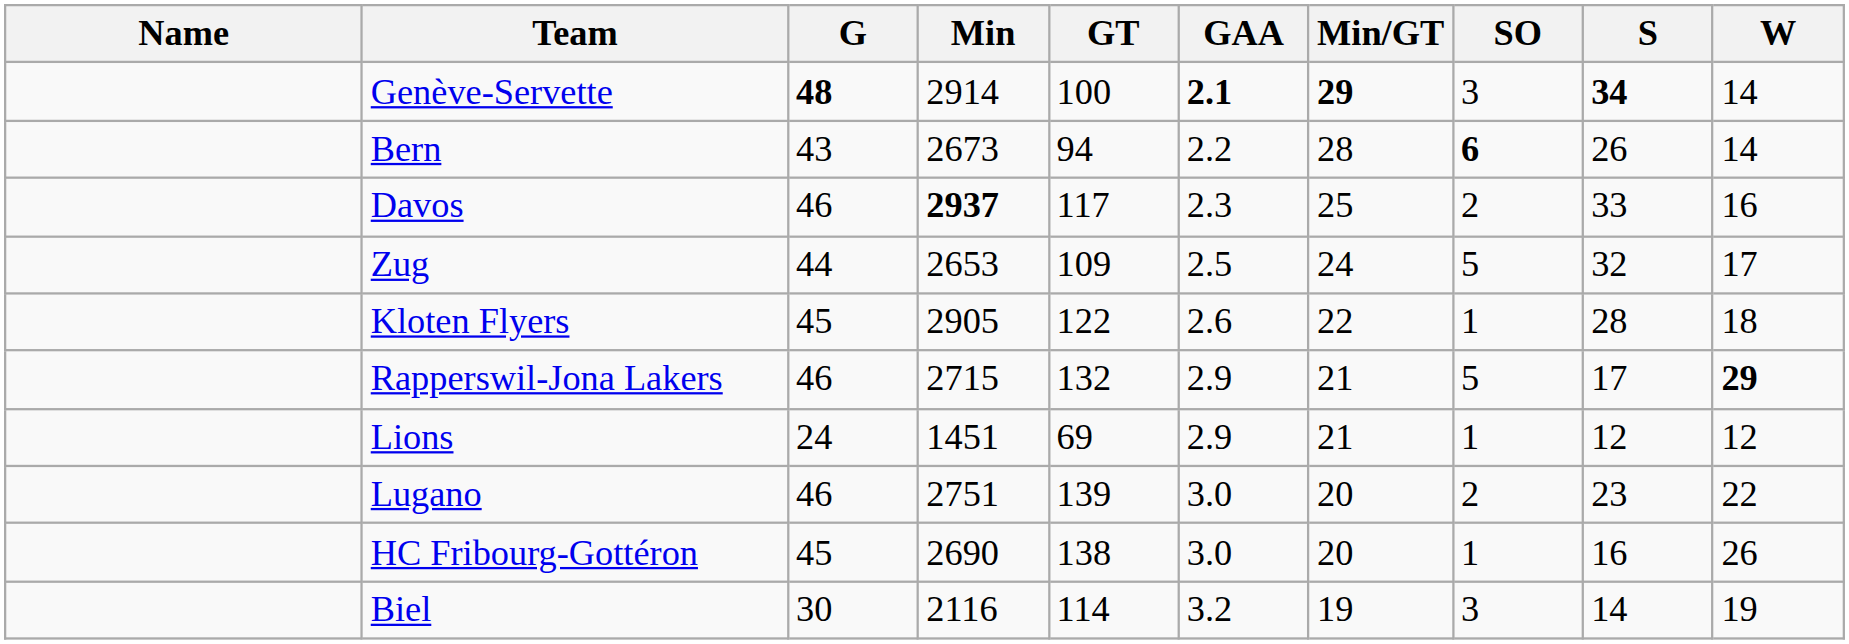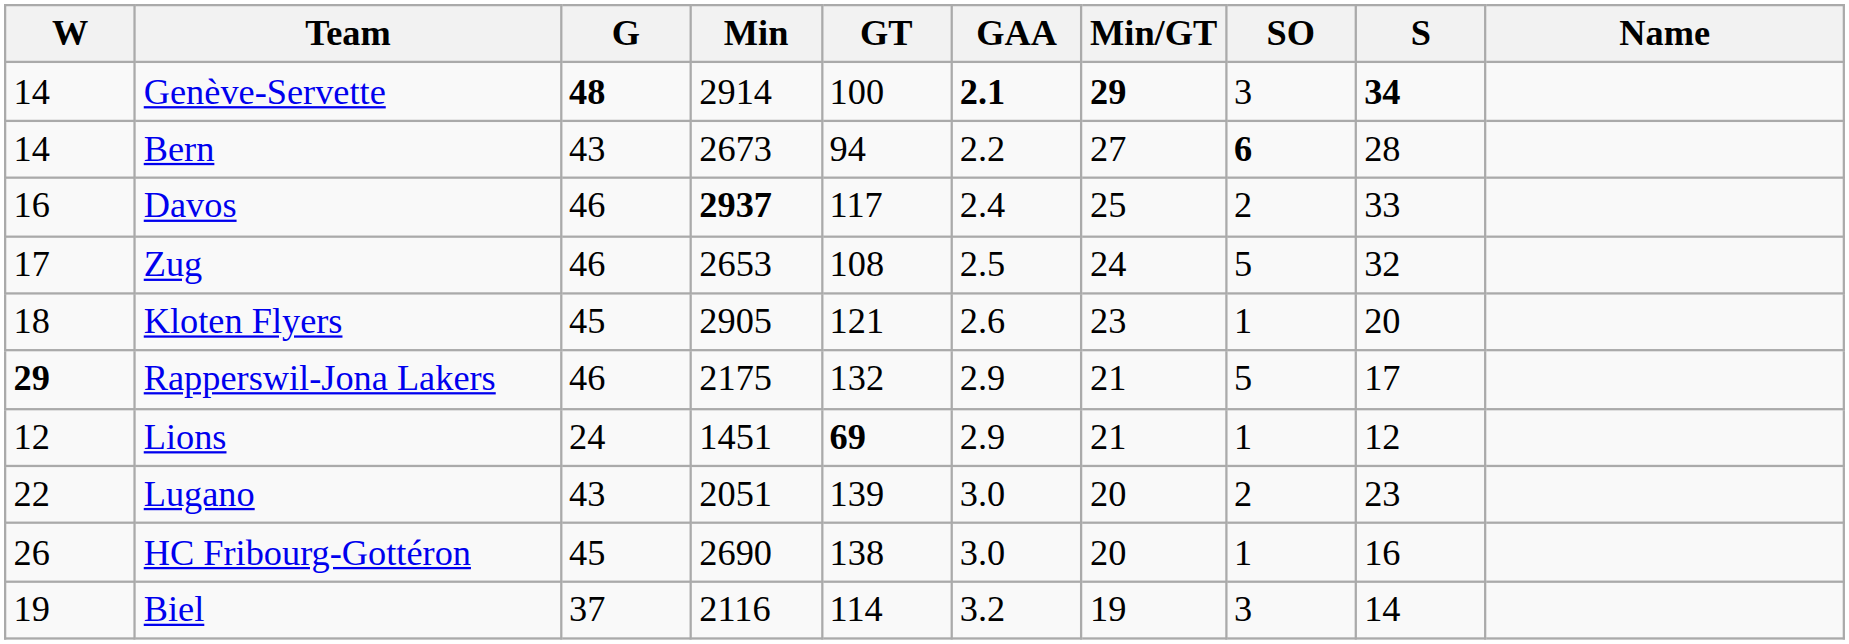columns swapped: Name <-> W
Bern | Min/GT: 28 -> 27
Bern | S: 26 -> 28
Davos | GAA: 2.3 -> 2.4
Zug | G: 44 -> 46
Zug | GT: 109 -> 108
Kloten Flyers | GT: 122 -> 121
Kloten Flyers | Min/GT: 22 -> 23
Kloten Flyers | S: 28 -> 20
Rapperswil-Jona Lakers | Min: 2715 -> 2175
Lions | GT: normal -> bold
Lugano | G: 46 -> 43
Lugano | Min: 2751 -> 2051
Biel | G: 30 -> 37
